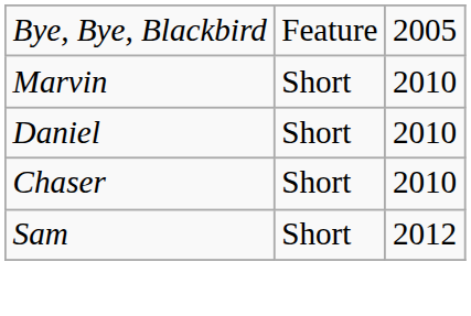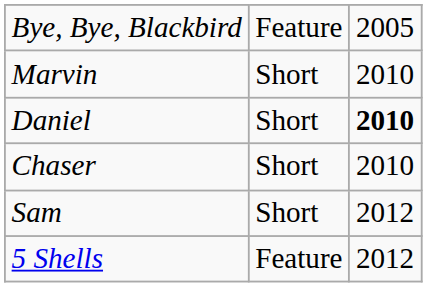Daniel | column 3: normal -> bold
+ row: 5 Shells | Feature | 2012
